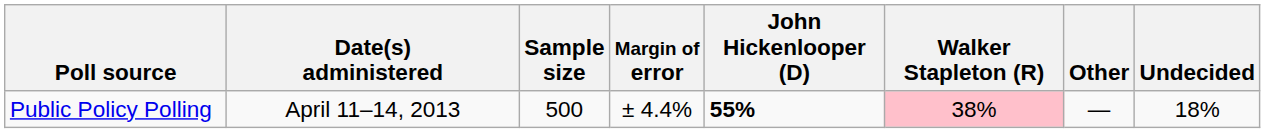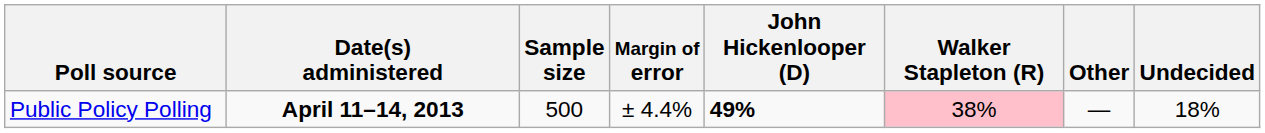Public Policy Polling | Date(s) administered: normal -> bold
Public Policy Polling | John Hickenlooper (D): 55% -> 49%
